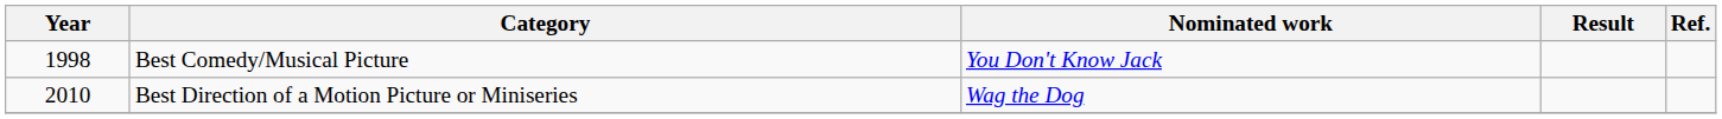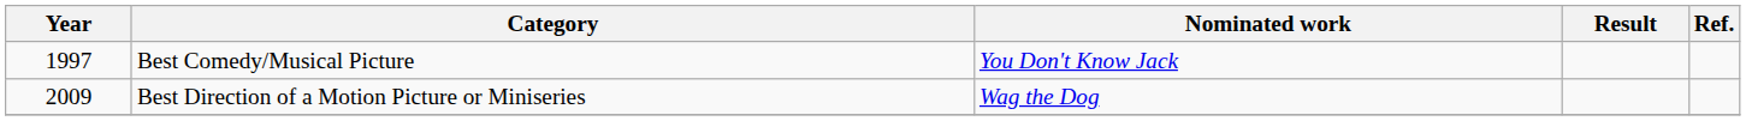Best Comedy/Musical Picture | Year: 1998 -> 1997
Best Direction of a Motion Picture or Miniseries | Year: 2010 -> 2009
